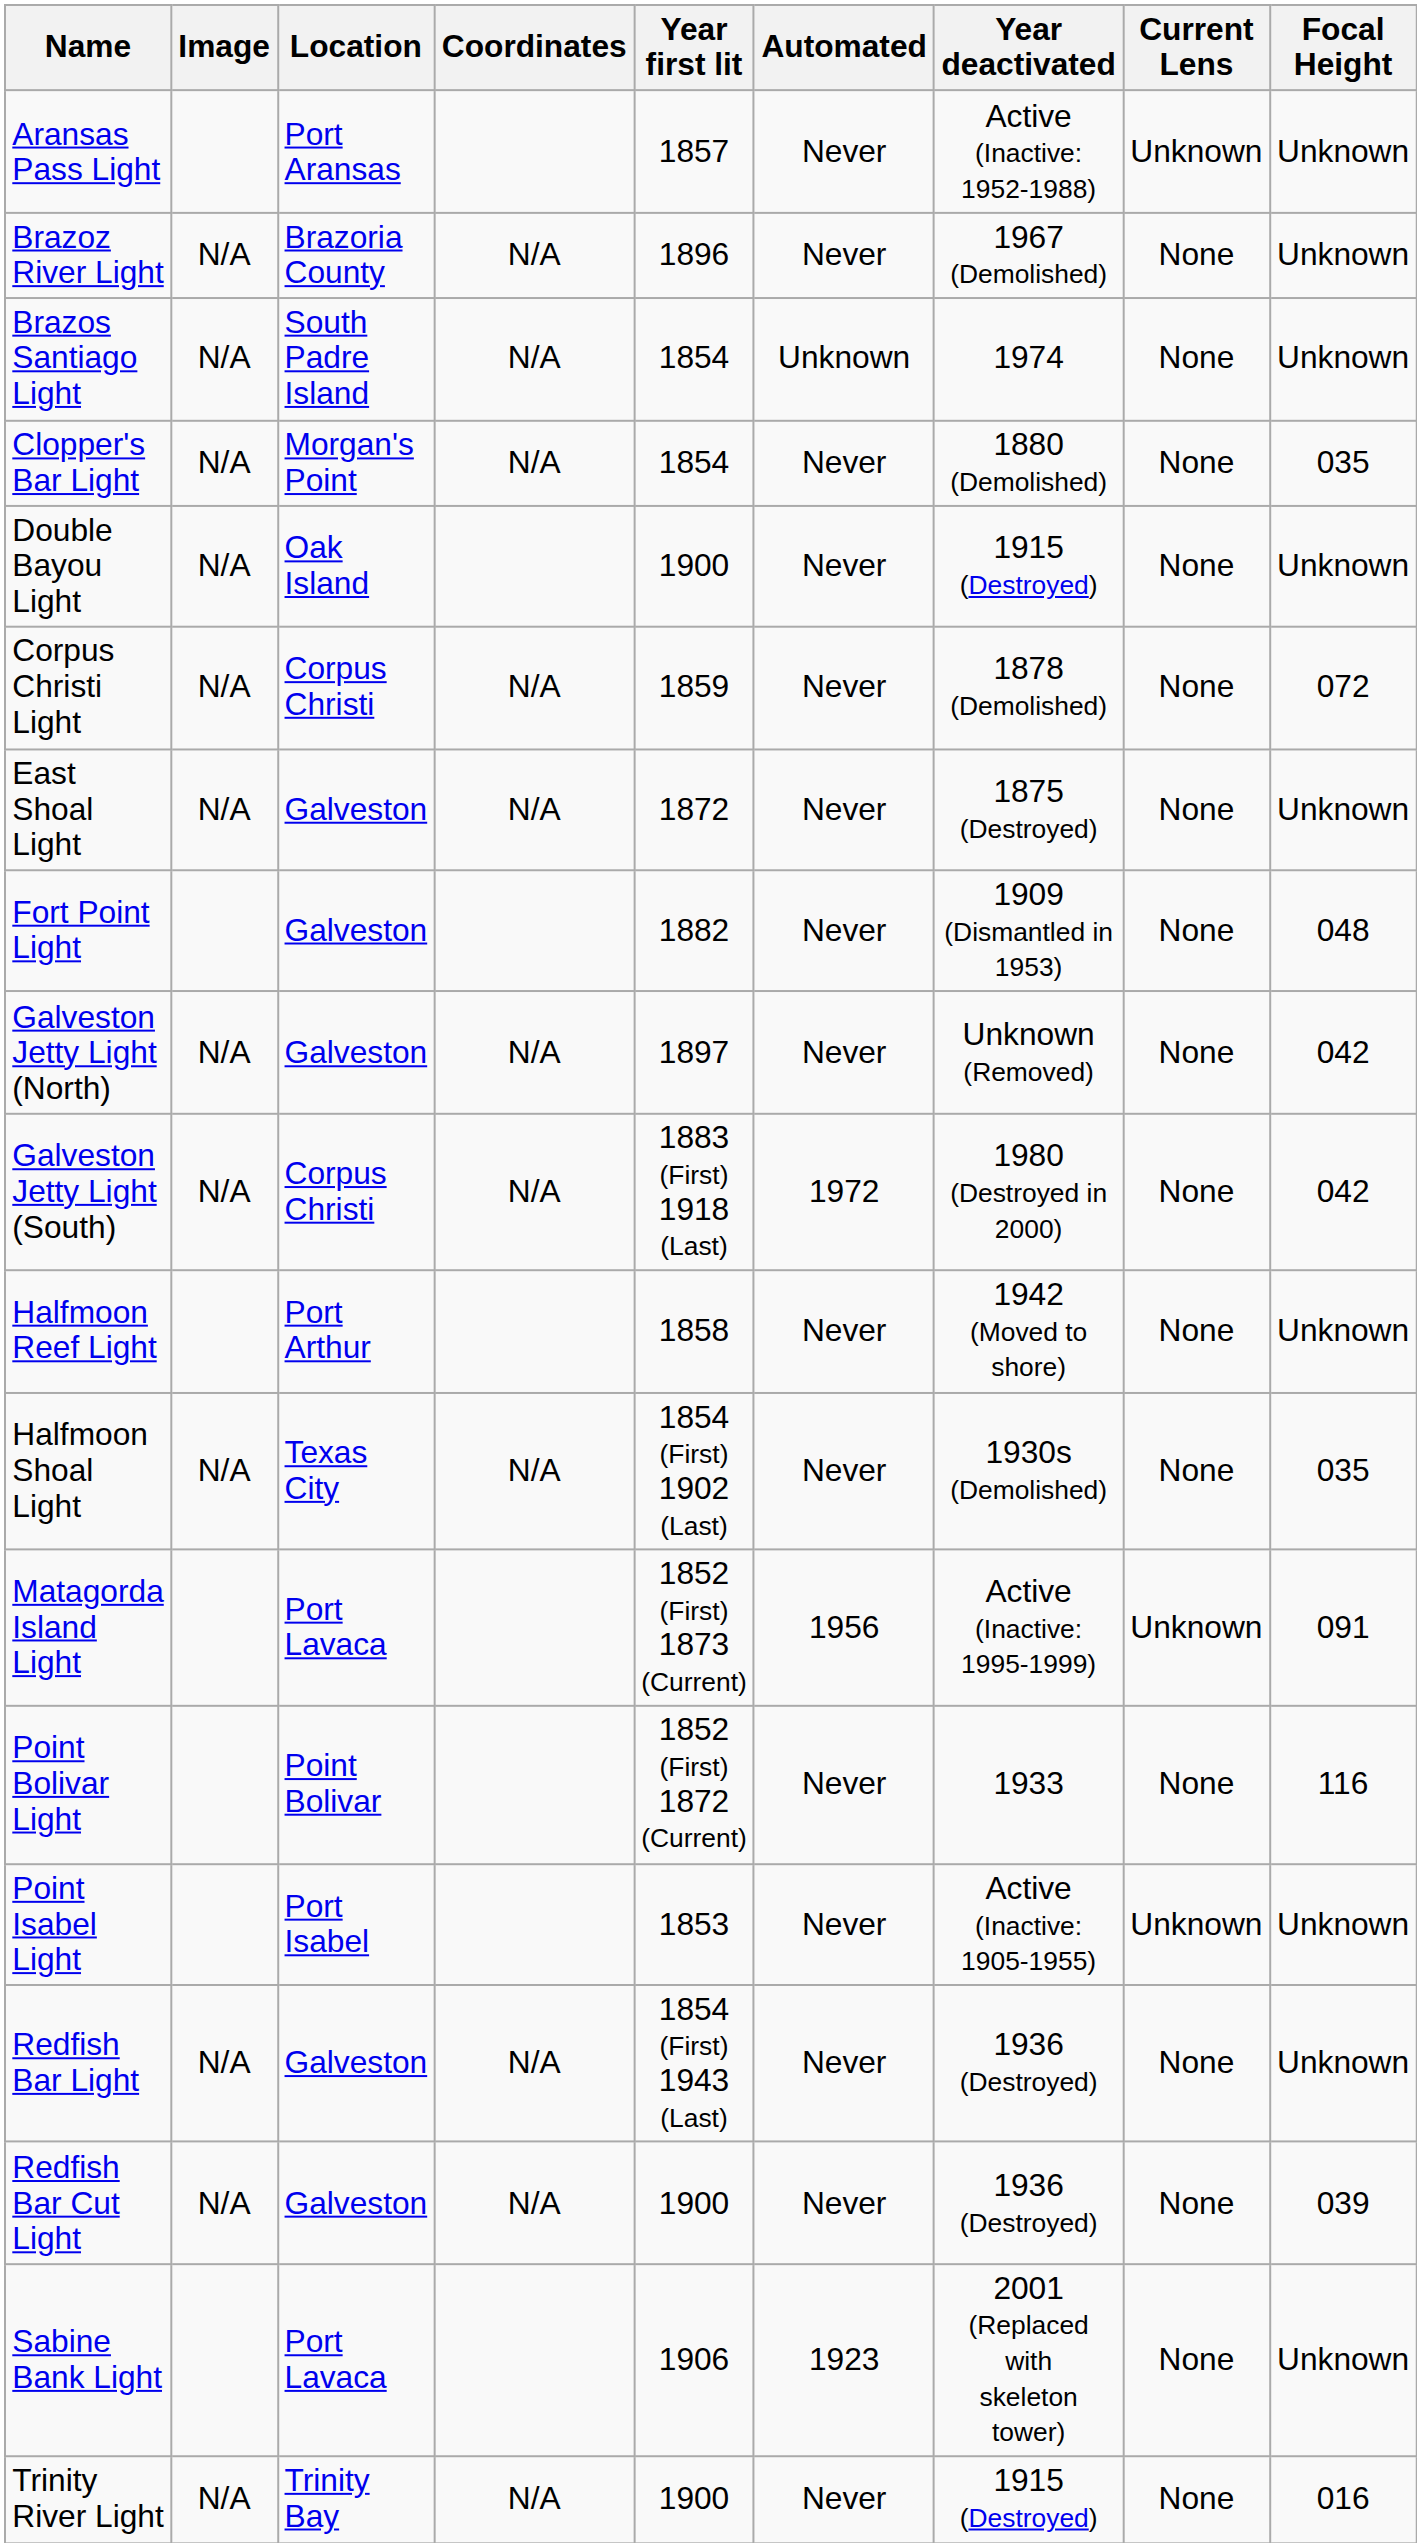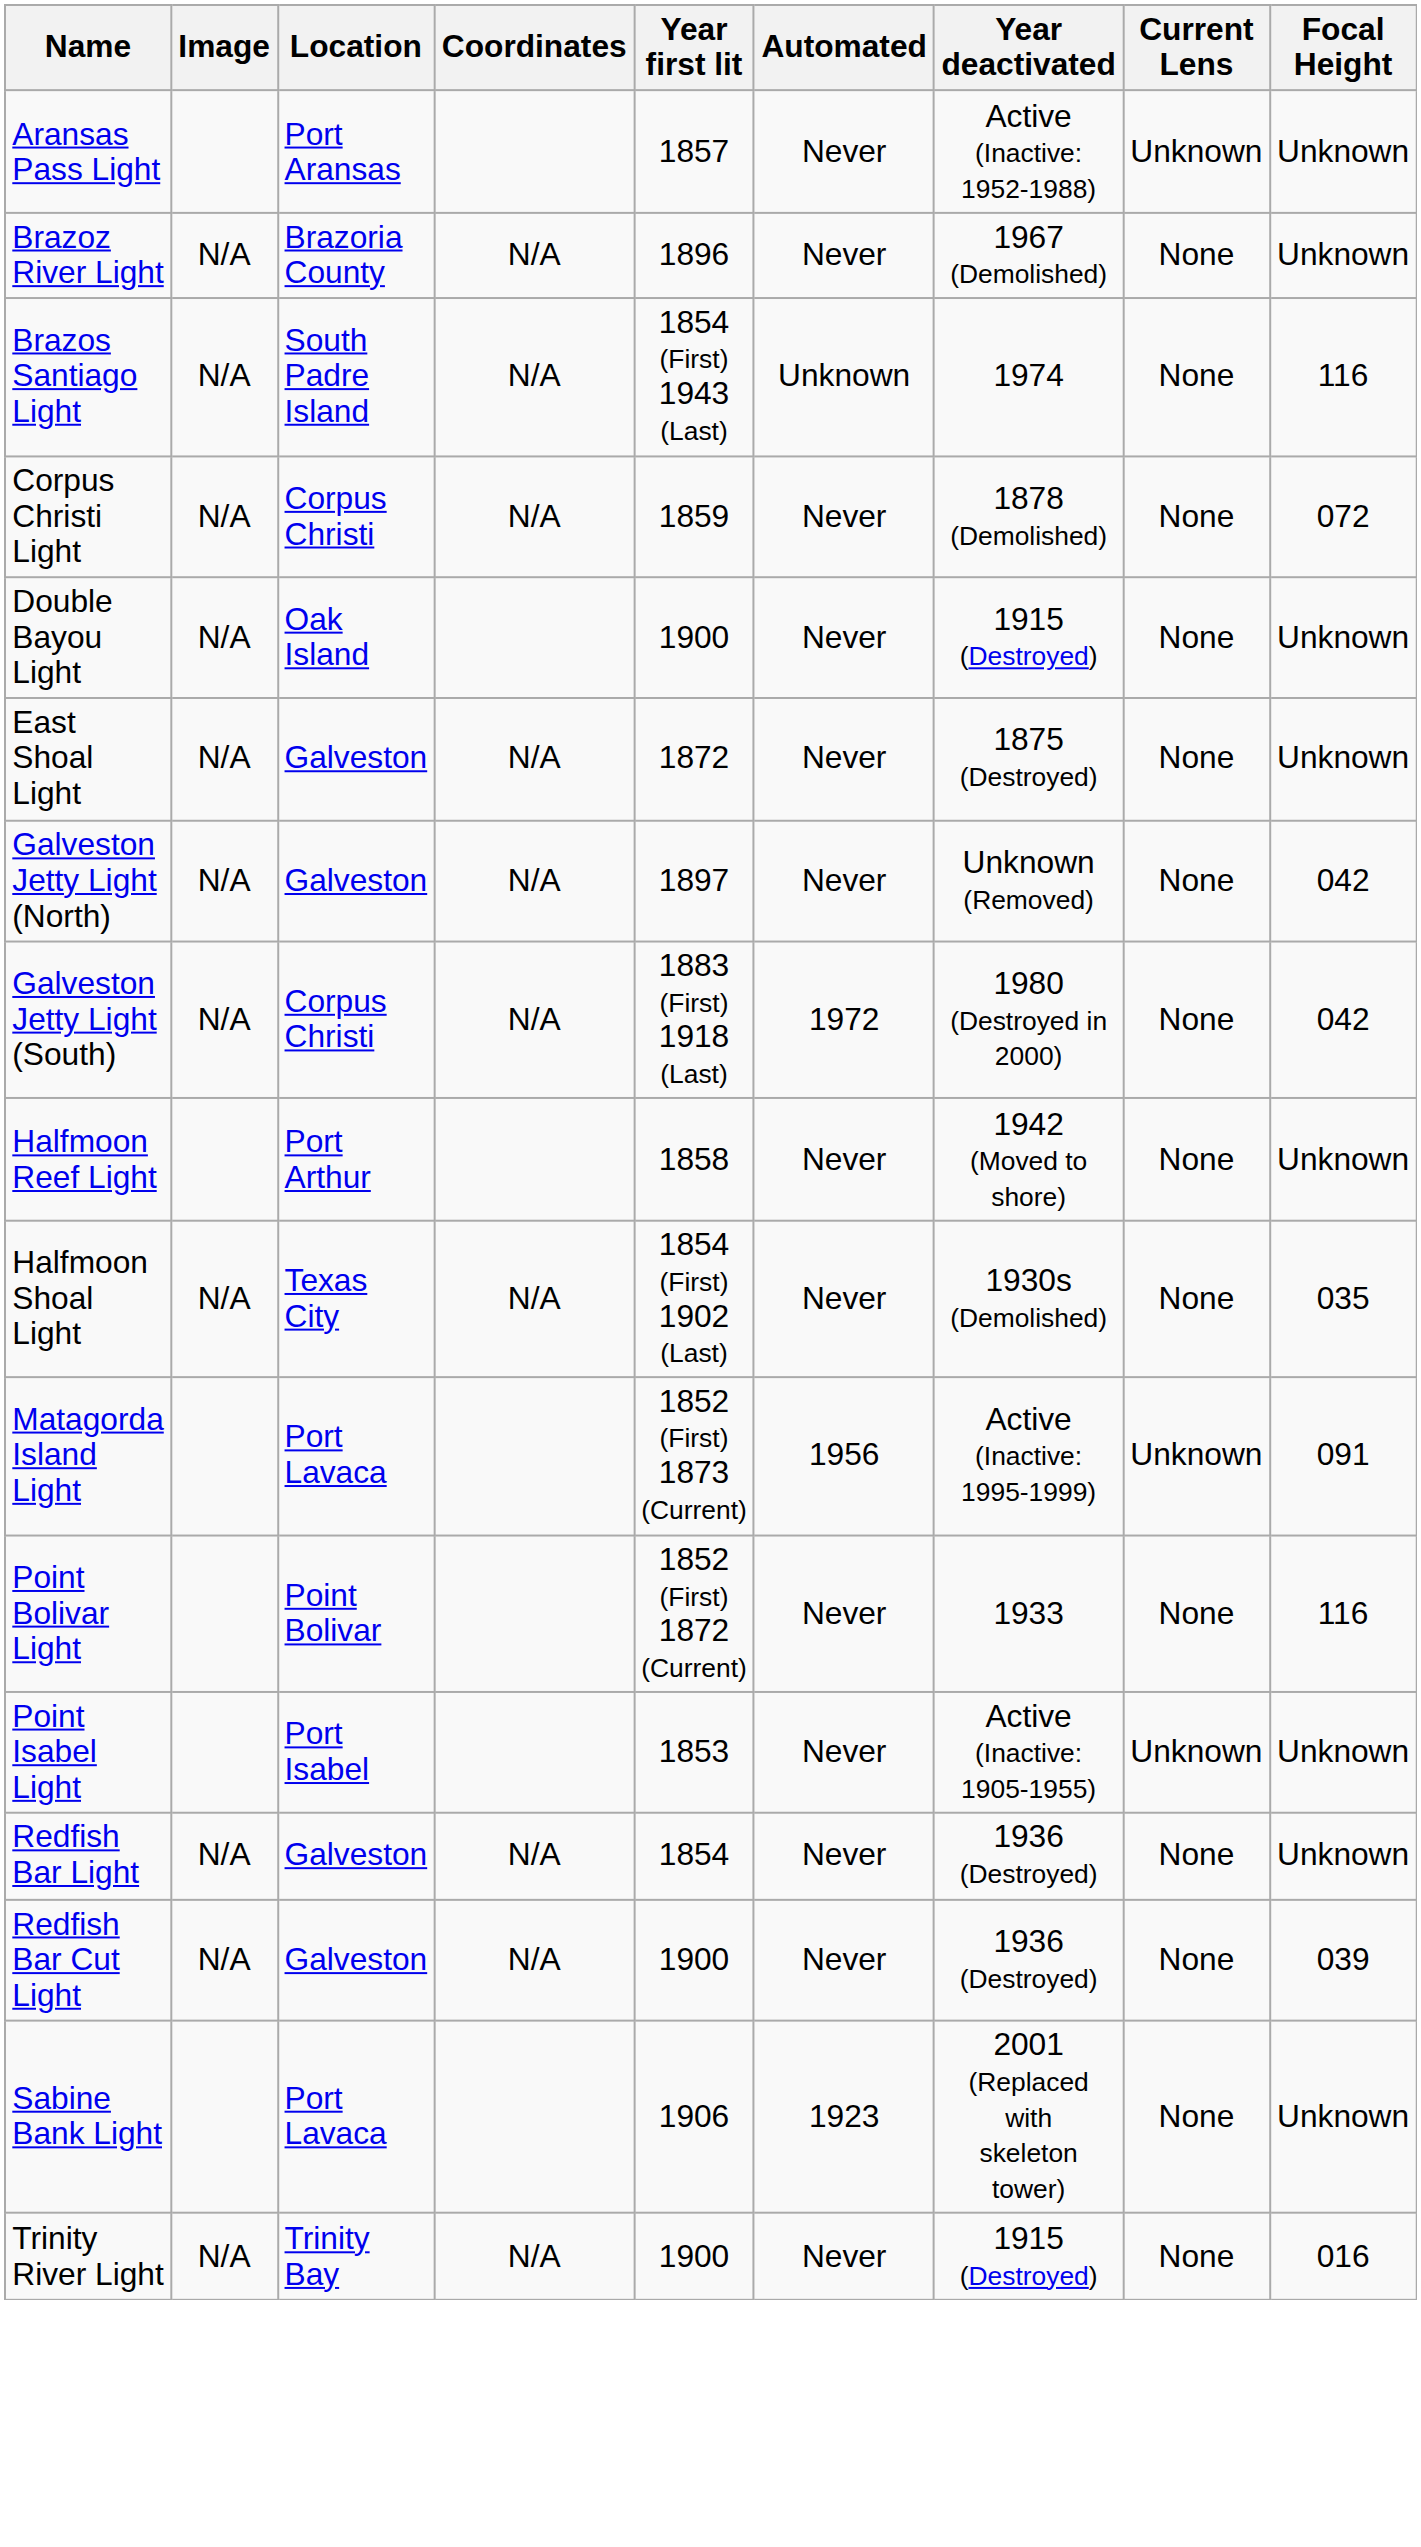Brazos Santiago Light | Year first lit: 1854 -> 1854 (First) 1943 (Last)
Brazos Santiago Light | Focal Height: Unknown -> 116
- row: Clopper's Bar Light | N/A | Morgan's Point | N/A | 1854 | Never | 1880 (Demolished) | None | 035
rows swapped: Corpus Christi Light <-> Double Bayou Light
- row: Fort Point Light | Galveston | 1882 | Never | 1909 (Dismantled in 1953) | None | 048
Redfish Bar Light | Year first lit: 1854 (First) 1943 (Last) -> 1854
